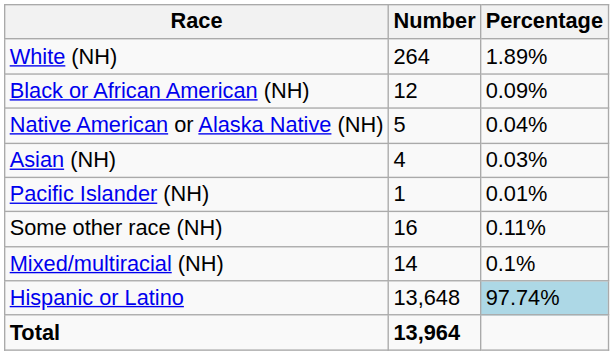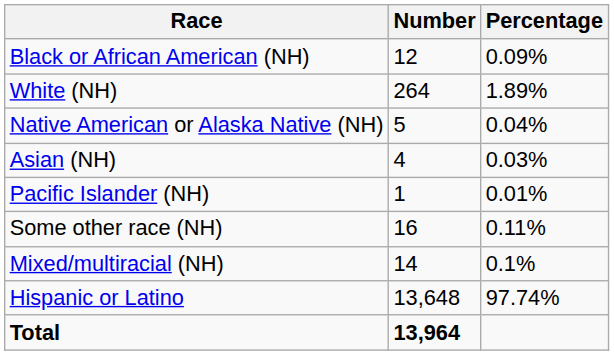rows swapped: White (NH) <-> Black or African American (NH)
Hispanic or Latino | Percentage: lightblue background -> no background
